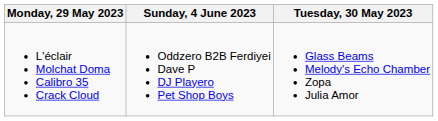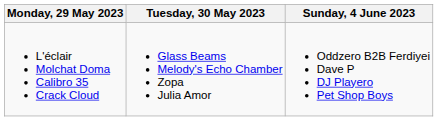columns swapped: Tuesday, 30 May 2023 <-> Sunday, 4 June 2023
